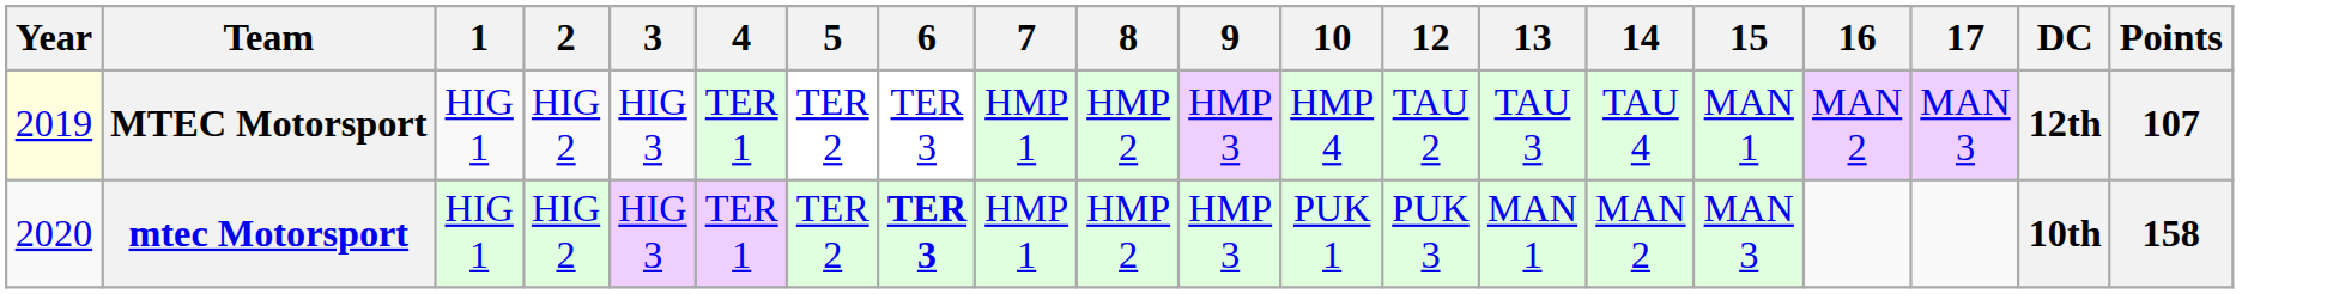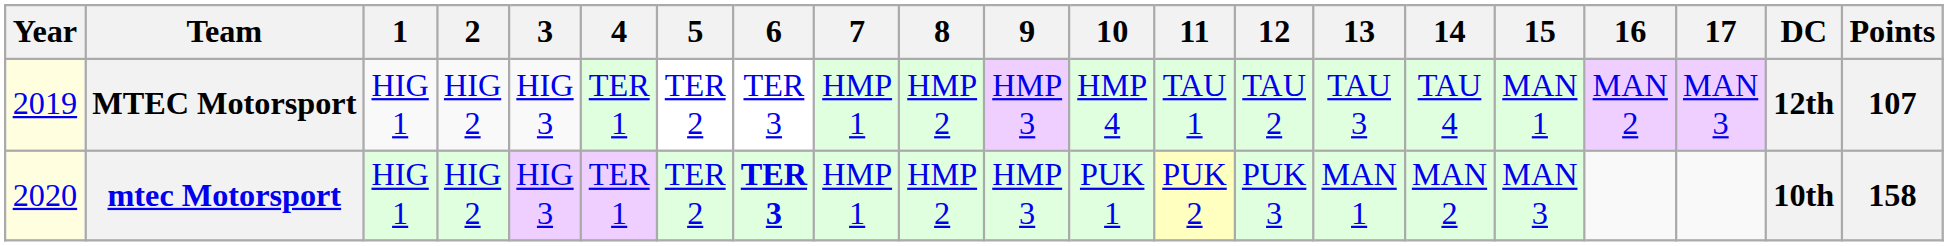+ column: 11 | TAU 1 | PUK 2
mtec Motorsport | Year: no background -> lightyellow background
